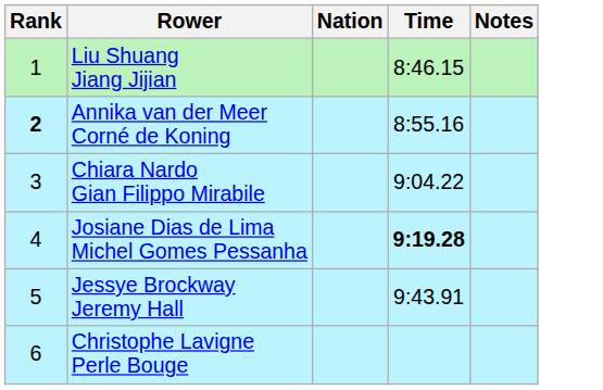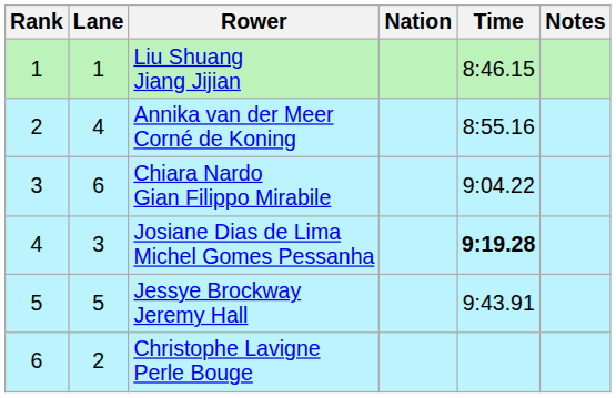+ column: Lane | 1 | 4 | 6 | 3 | 5 | 2
Annika van der Meer Corné de Koning | Rank: bold -> normal
